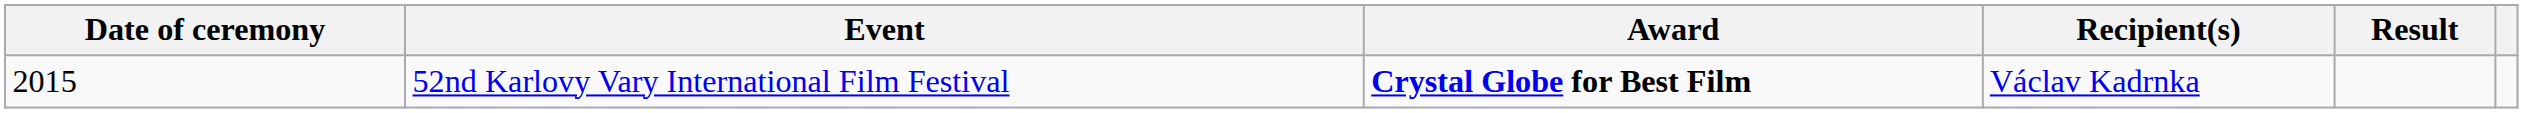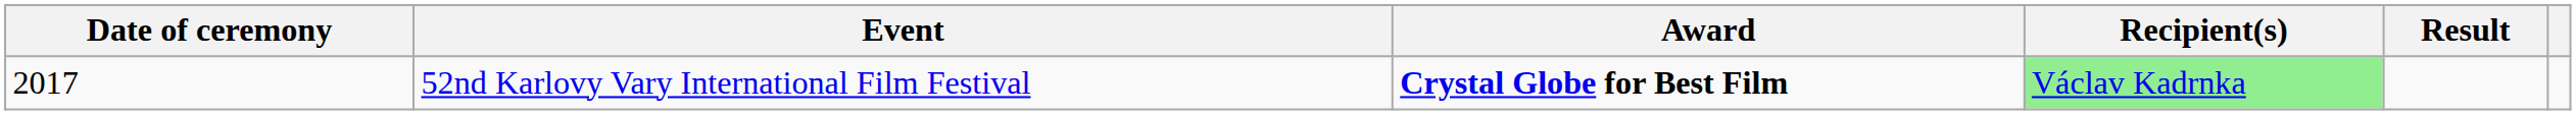52nd Karlovy Vary International Film Festival | Date of ceremony: 2015 -> 2017
52nd Karlovy Vary International Film Festival | Recipient(s): no background -> lightgreen background
